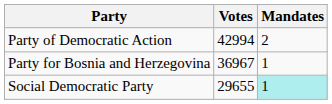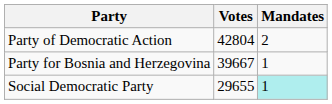Party of Democratic Action | Votes: 42994 -> 42804
Party for Bosnia and Herzegovina | Votes: 36967 -> 39667
